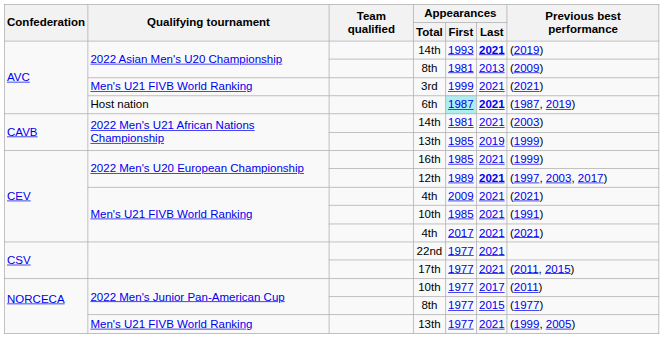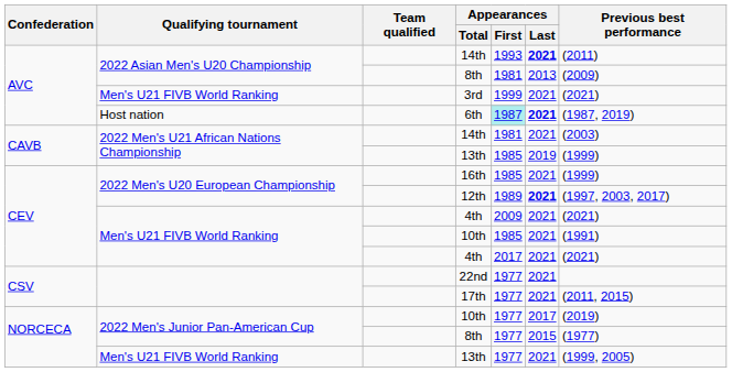2022 Asian Men's U20 Championship / 14th | Previous best performance: (2019) -> (2011)
2022 Men's Junior Pan-American Cup / 10th | Previous best performance: (2011) -> (2019)
